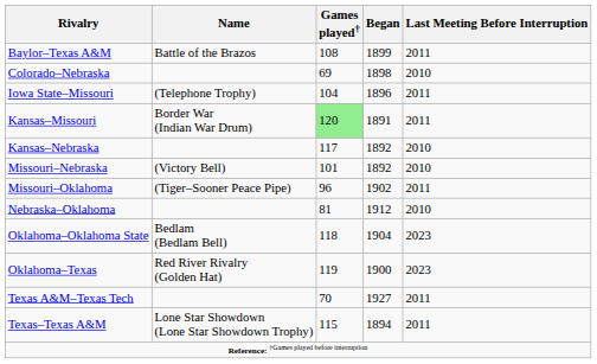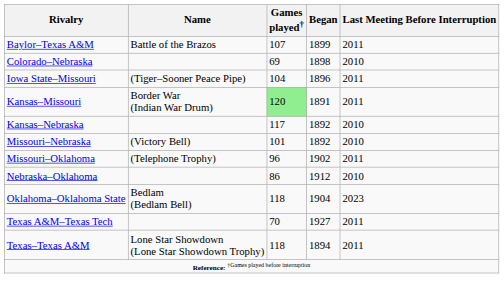Baylor–Texas A&M | Games played†: 108 -> 107
Iowa State–Missouri | Name: (Telephone Trophy) -> (Tiger–Sooner Peace Pipe)
Missouri–Oklahoma | Name: (Tiger–Sooner Peace Pipe) -> (Telephone Trophy)
Nebraska–Oklahoma | Games played†: 81 -> 86
- row: Oklahoma–Texas | Red River Rivalry (Golden Hat) | 119 | 1900 | 2023
Texas–Texas A&M | Games played†: 115 -> 118
